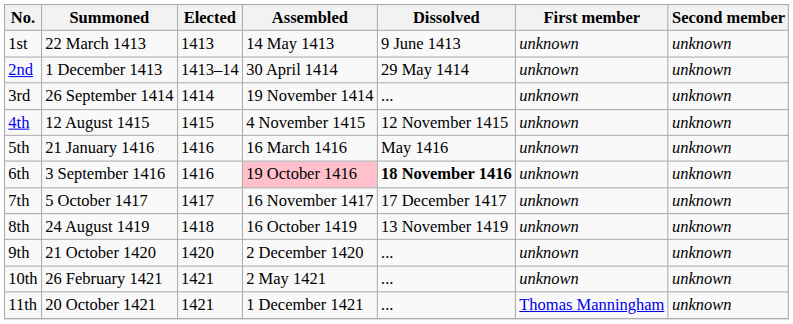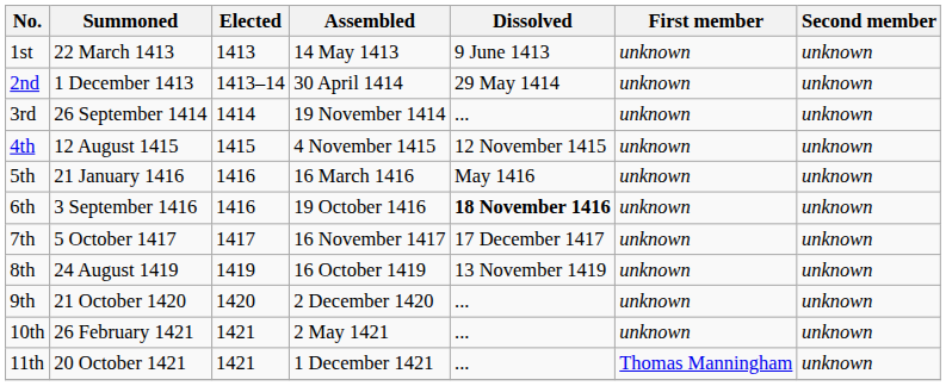6th | Assembled: pink background -> no background
8th | Elected: 1418 -> 1419
